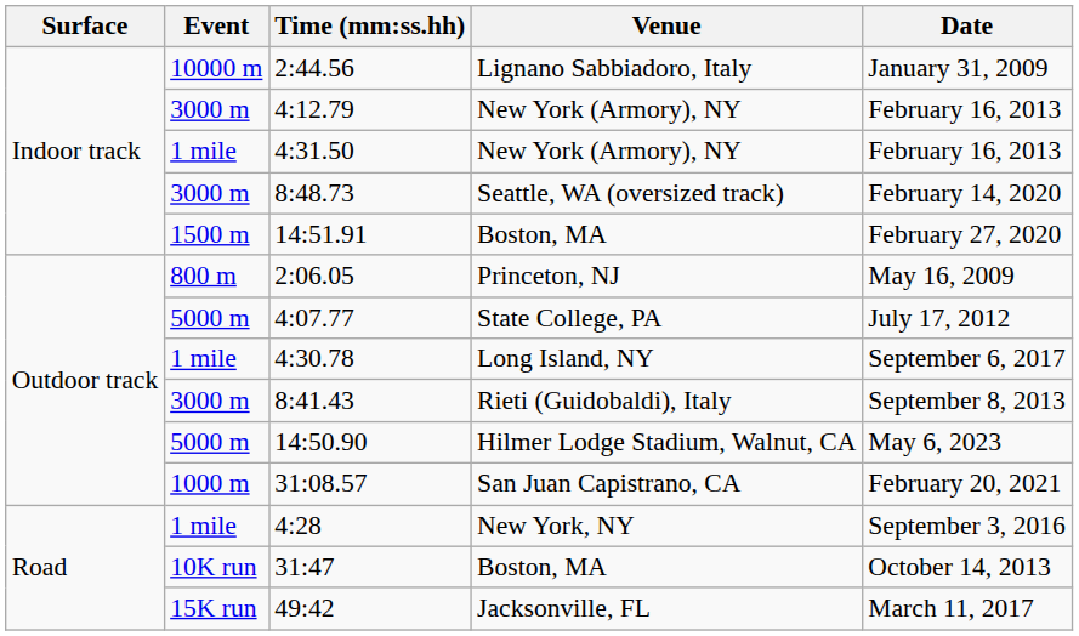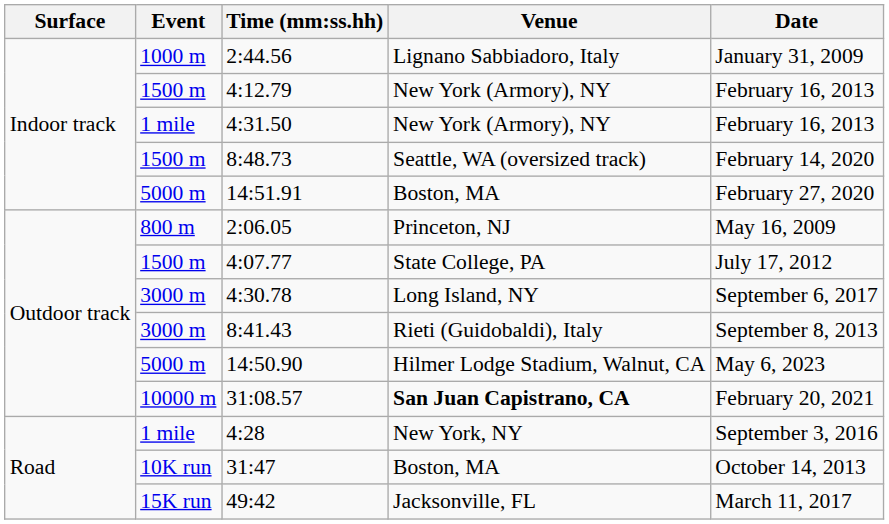2:44.56 | Event: 10000 m -> 1000 m
4:12.79 | Event: 3000 m -> 1500 m
8:48.73 | Event: 3000 m -> 1500 m
14:51.91 | Event: 1500 m -> 5000 m
4:07.77 | Event: 5000 m -> 1500 m
4:30.78 | Event: 1 mile -> 3000 m
31:08.57 | Event: 1000 m -> 10000 m
31:08.57 | Venue: normal -> bold
